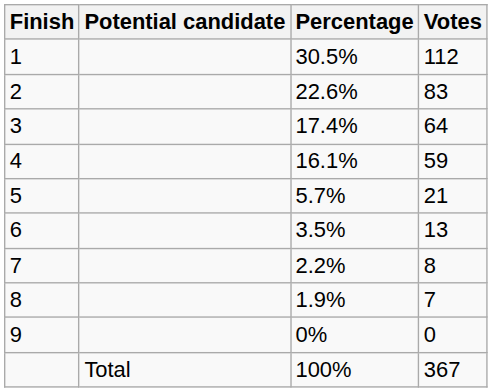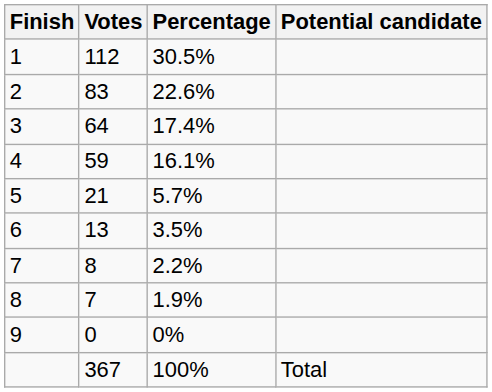columns swapped: Potential candidate <-> Votes
